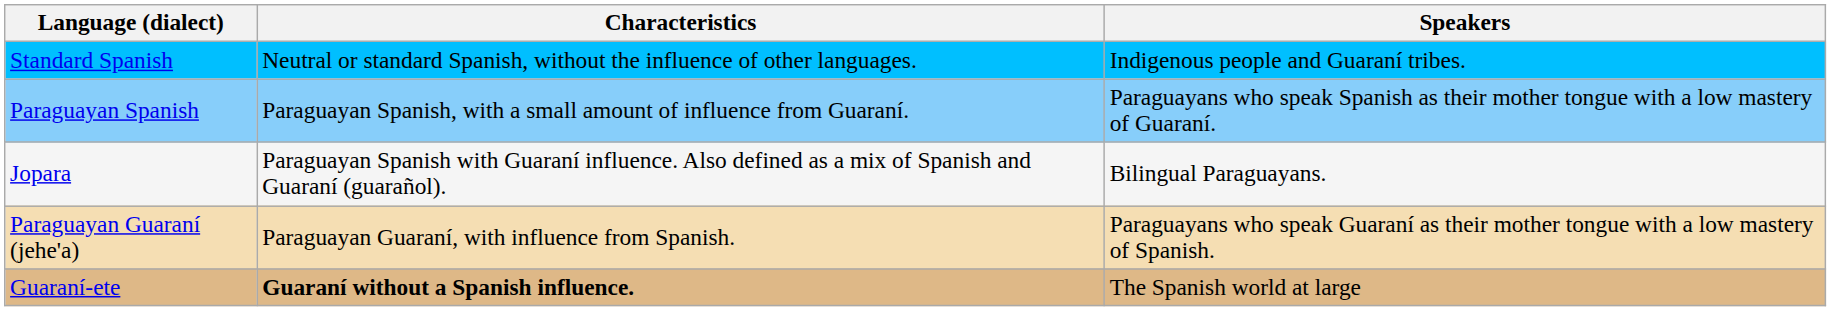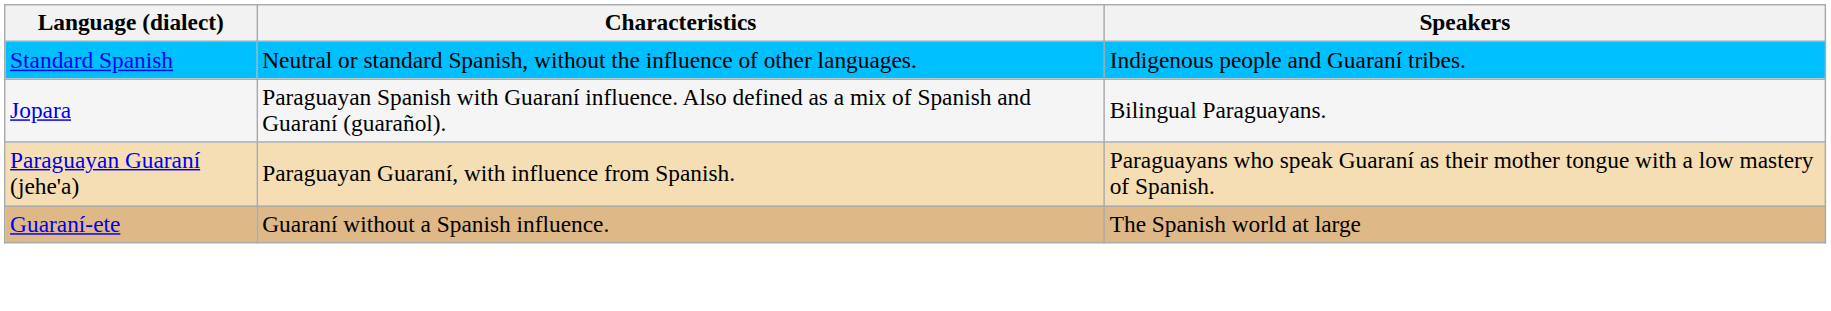- row: Paraguayan Spanish | Paraguayan Spanish, with a small amount of influence from Guaraní. | Paraguayans who speak Spanish as their mother tongue with a low mastery of Guaraní.
Guaraní-ete | Characteristics: bold -> normal
